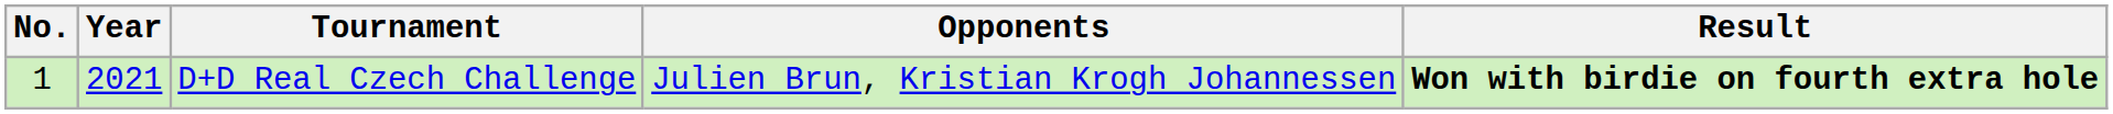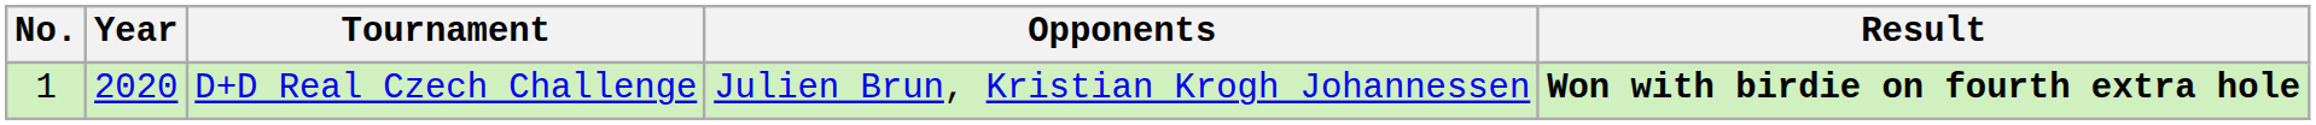D+D Real Czech Challenge | Year: 2021 -> 2020
